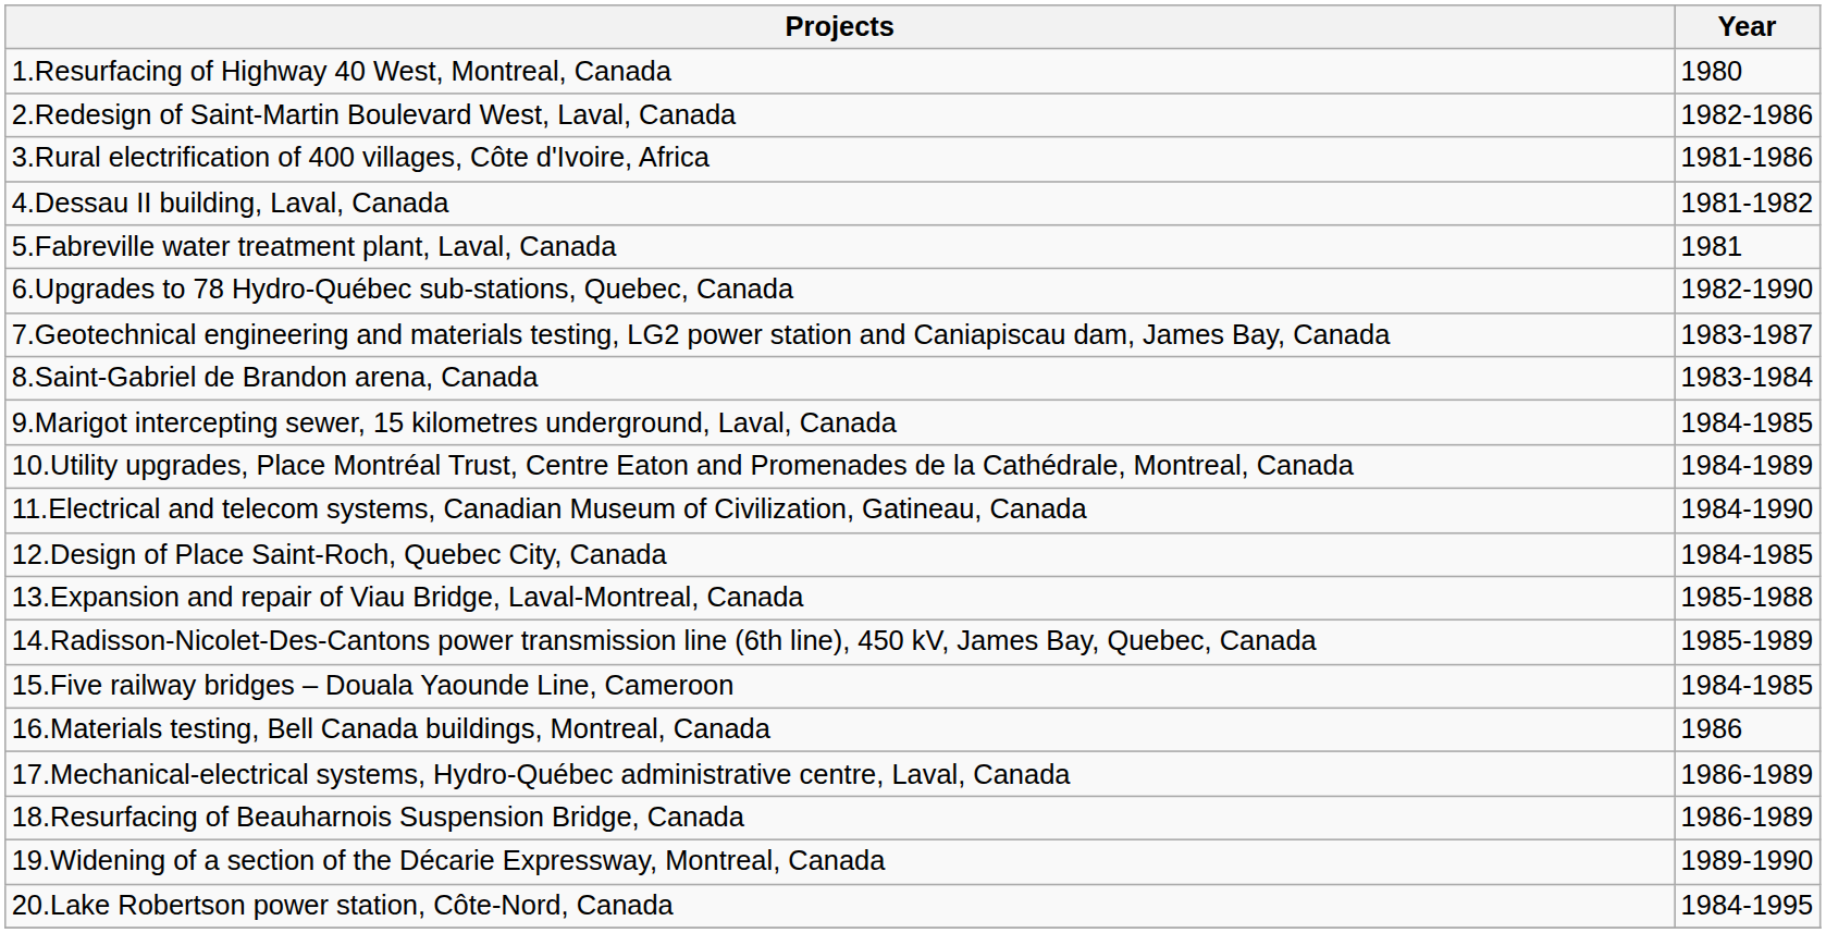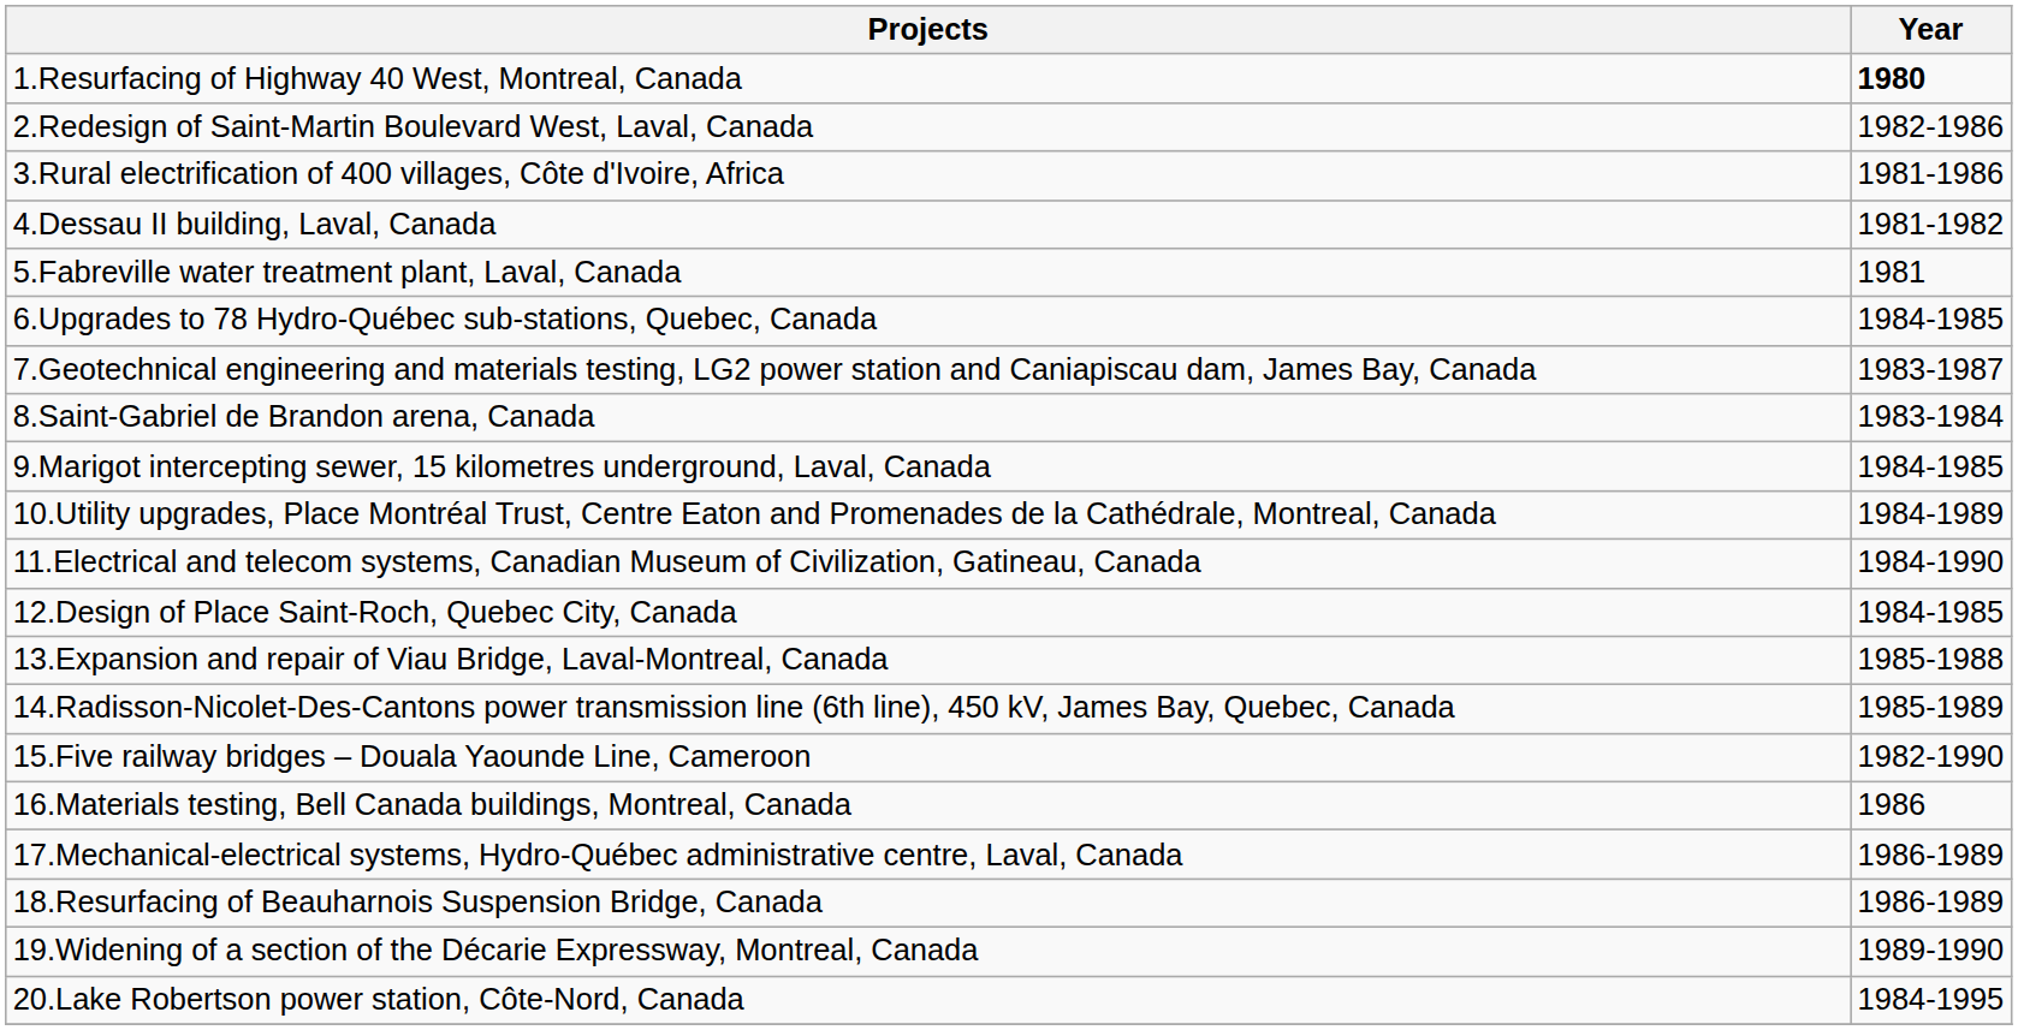1.Resurfacing of Highway 40 West, Montreal, Canada | Year: normal -> bold
6.Upgrades to 78 Hydro-Québec sub-stations, Quebec, Canada | Year: 1982-1990 -> 1984-1985
15.Five railway bridges – Douala Yaounde Line, Cameroon | Year: 1984-1985 -> 1982-1990
